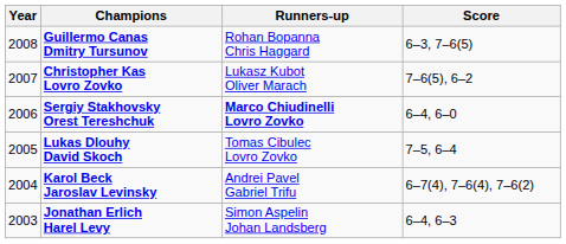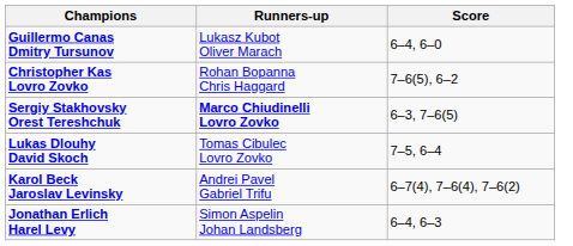- column: Year | 2008 | 2007 | 2006 | 2005 | 2004 | 2003
Guillermo Canas Dmitry Tursunov | Runners-up: Rohan Bopanna Chris Haggard -> Lukasz Kubot Oliver Marach
Guillermo Canas Dmitry Tursunov | Score: 6–3, 7–6(5) -> 6–4, 6–0
Christopher Kas Lovro Zovko | Runners-up: Lukasz Kubot Oliver Marach -> Rohan Bopanna Chris Haggard
Sergiy Stakhovsky Orest Tereshchuk | Score: 6–4, 6–0 -> 6–3, 7–6(5)
